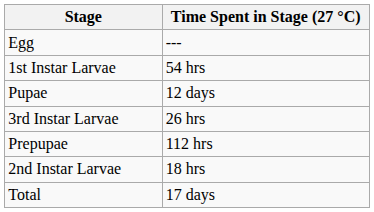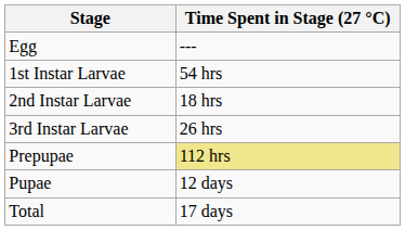rows swapped: 2nd Instar Larvae <-> Pupae
Prepupae | Time Spent in Stage (27 °C): no background -> khaki background
